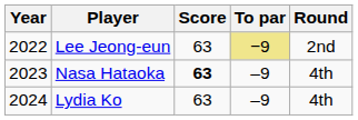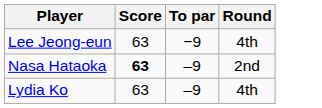- column: Year | 2022 | 2023 | 2024
Lee Jeong-eun | To par: khaki background -> no background
Lee Jeong-eun | Round: 2nd -> 4th
Nasa Hataoka | Round: 4th -> 2nd
